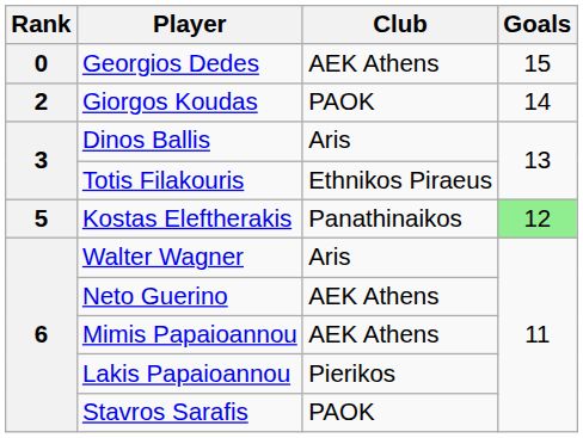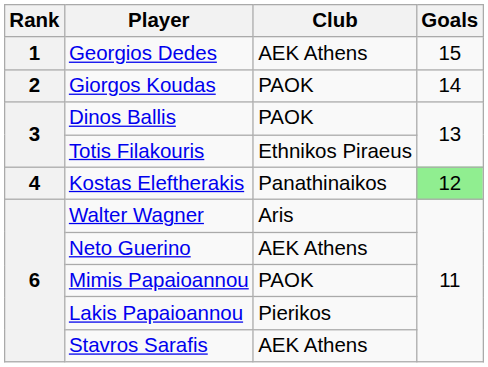Georgios Dedes | Rank: 0 -> 1
Dinos Ballis | Club: Aris -> PAOK
Kostas Eleftherakis | Rank: 5 -> 4
Mimis Papaioannou | Club: AEK Athens -> PAOK
Stavros Sarafis | Club: PAOK -> AEK Athens
